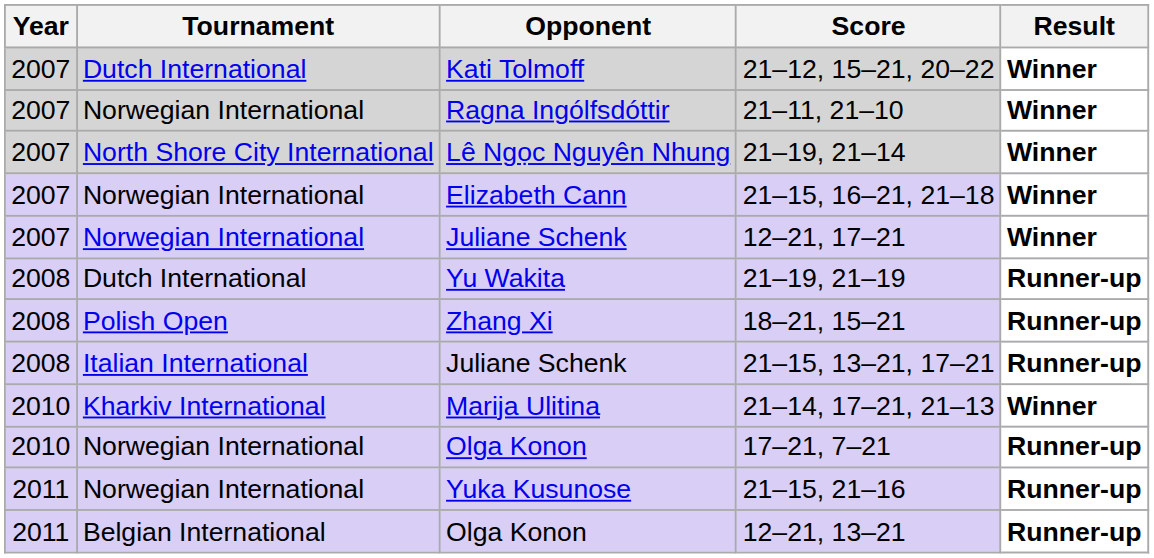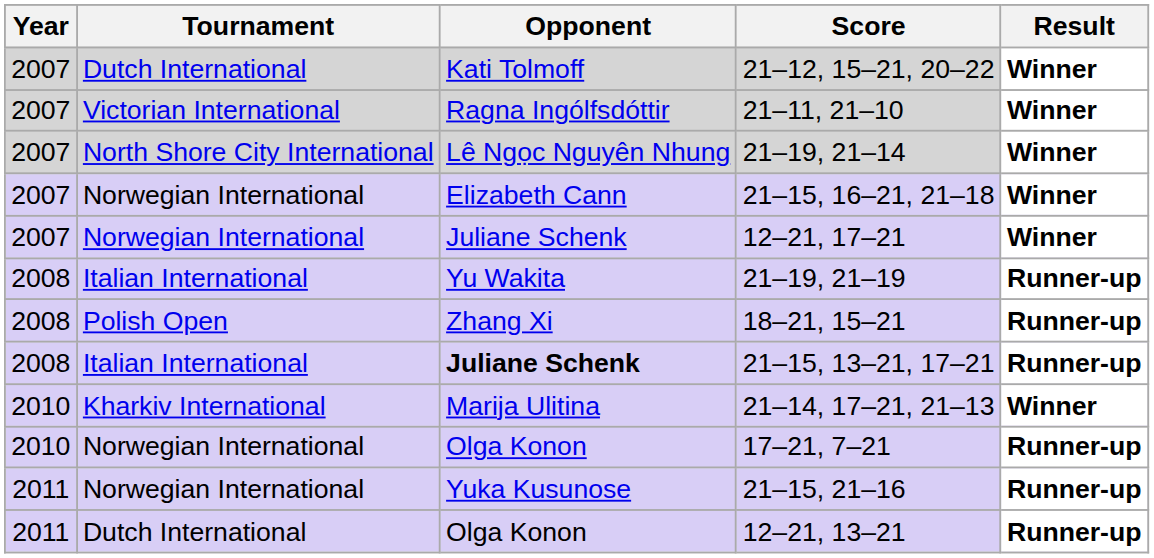21–11, 21–10 | Tournament: Norwegian International -> Victorian International
21–19, 21–19 | Tournament: Dutch International -> Italian International
21–15, 13–21, 17–21 | Opponent: normal -> bold
12–21, 13–21 | Tournament: Belgian International -> Dutch International
